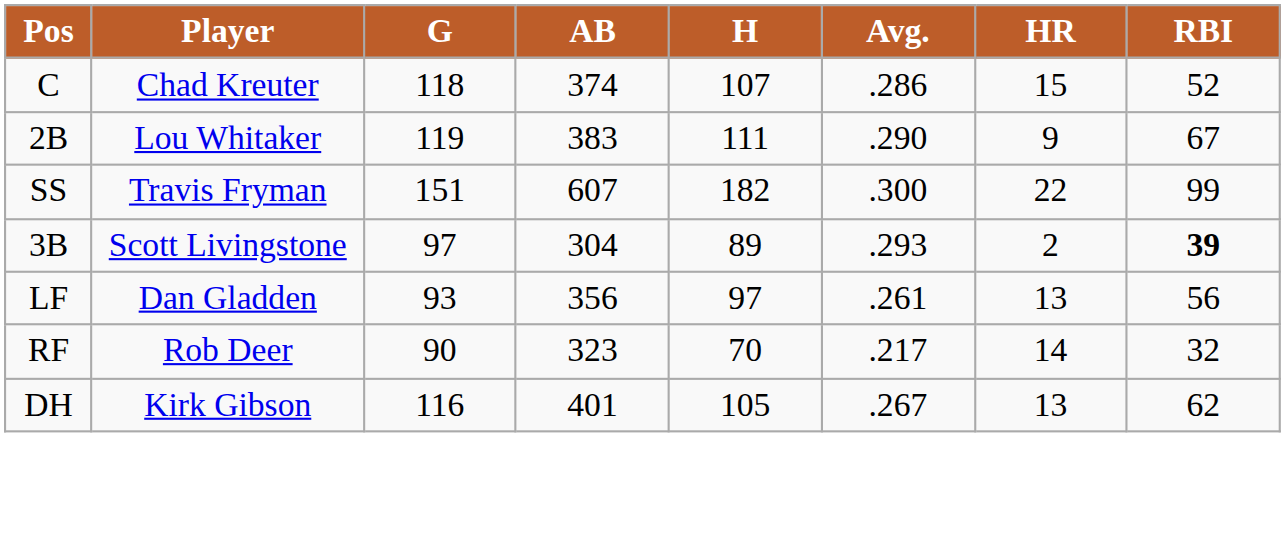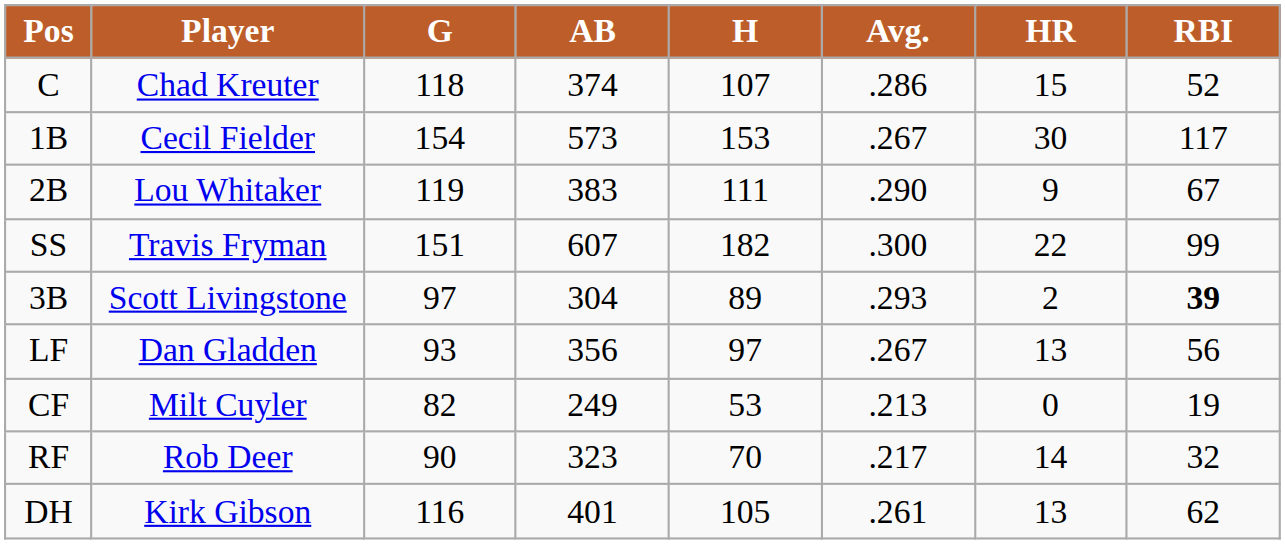+ row: 1B | Cecil Fielder | 154 | 573 | 153 | .267 | 30 | 117
LF | Avg.: .261 -> .267
+ row: CF | Milt Cuyler | 82 | 249 | 53 | .213 | 0 | 19
DH | Avg.: .267 -> .261
